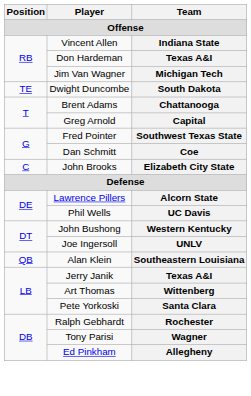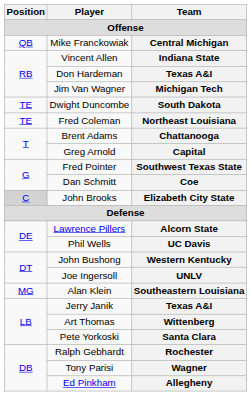+ row: QB | Mike Franckowiak | Central Michigan
+ row: TE | Fred Coleman | Northeast Louisiana
Elizabeth City State | Position: no background -> lightgrey background
Southeastern Louisiana | Position: QB -> MG
